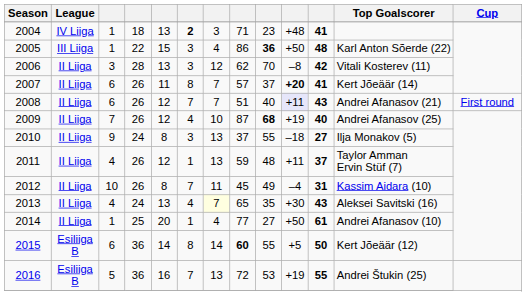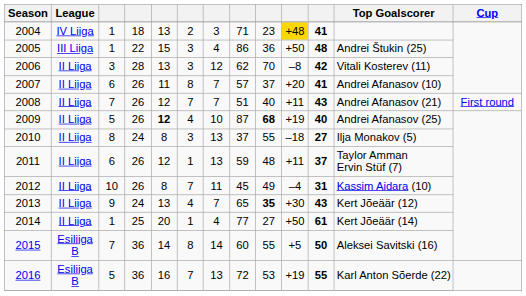2004 | column 6: bold -> normal
2004 | column 10: no background -> gold background
2005 | column 9: bold -> normal
2005 | Top Goalscorer: Karl Anton Sõerde (22) -> Andrei Štukin (25)
2007 | column 10: bold -> normal
2007 | Top Goalscorer: Kert Jõeäär (14) -> Andrei Afanasov (10)
2008 | column 3: 6 -> 7
2008 | column 10: lavender background -> no background
2009 | column 3: 7 -> 5
2009 | column 5: normal -> bold
2010 | column 3: 9 -> 8
2011 | column 3: 4 -> 6
2013 | column 3: 4 -> 9
2013 | column 7: lightyellow background -> no background
2013 | column 9: normal -> bold
2013 | Top Goalscorer: Aleksei Savitski (16) -> Kert Jõeäär (12)
2014 | Top Goalscorer: Andrei Afanasov (10) -> Kert Jõeäär (14)
2015 | column 3: 6 -> 7
2015 | column 8: bold -> normal
2015 | Top Goalscorer: Kert Jõeäär (12) -> Aleksei Savitski (16)
2016 | Top Goalscorer: Andrei Štukin (25) -> Karl Anton Sõerde (22)
